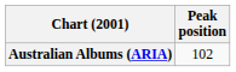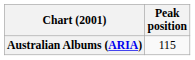Australian Albums (ARIA) | Peak position: 102 -> 115
